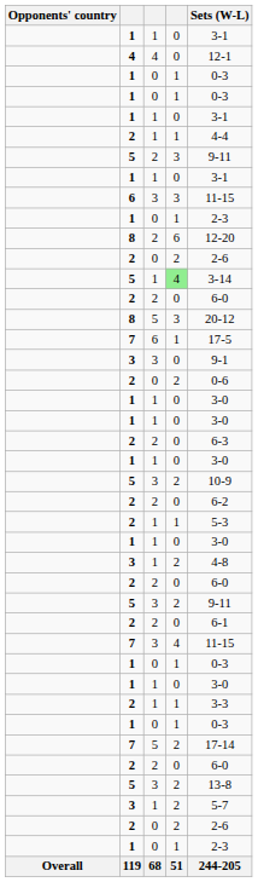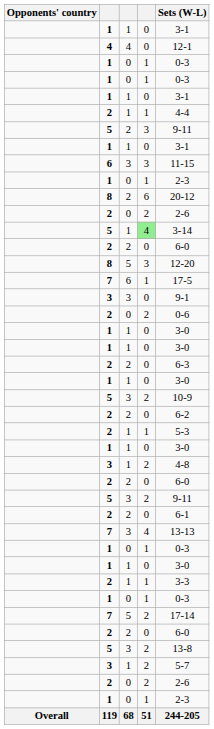8 / 2 | Sets (W-L): 12-20 -> 20-12
8 / 5 | Sets (W-L): 20-12 -> 12-20
7 / 3 | Sets (W-L): 11-15 -> 13-13
